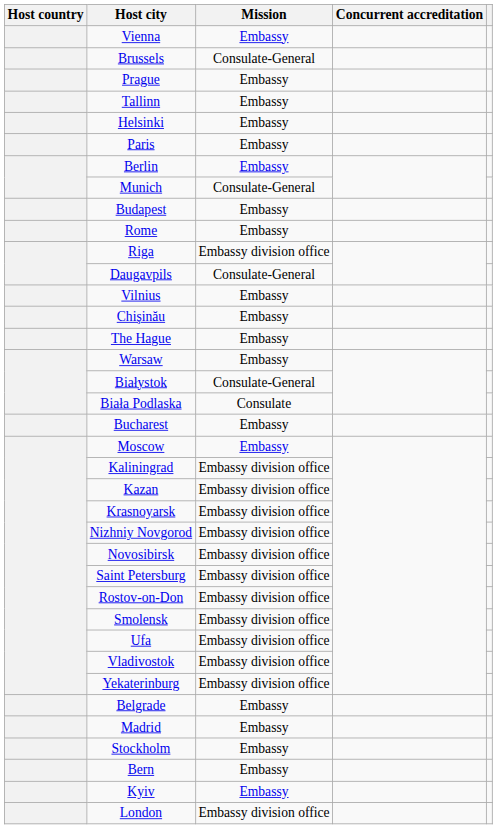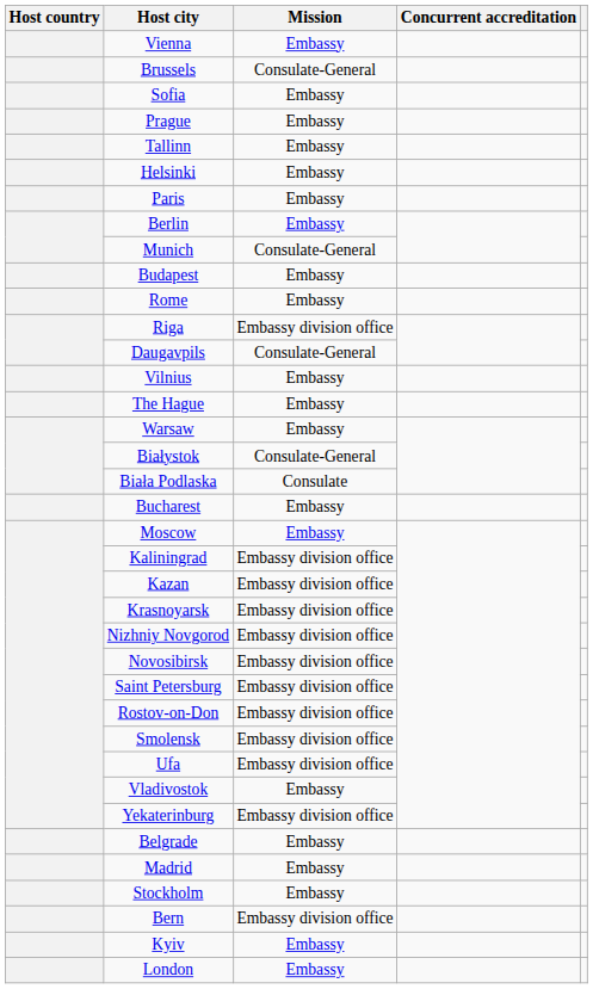+ row: Sofia | Embassy
- row: Chişinău | Embassy
Vladivostok | Mission: Embassy division office -> Embassy
Bern | Mission: Embassy -> Embassy division office
London | Mission: Embassy division office -> Embassy
